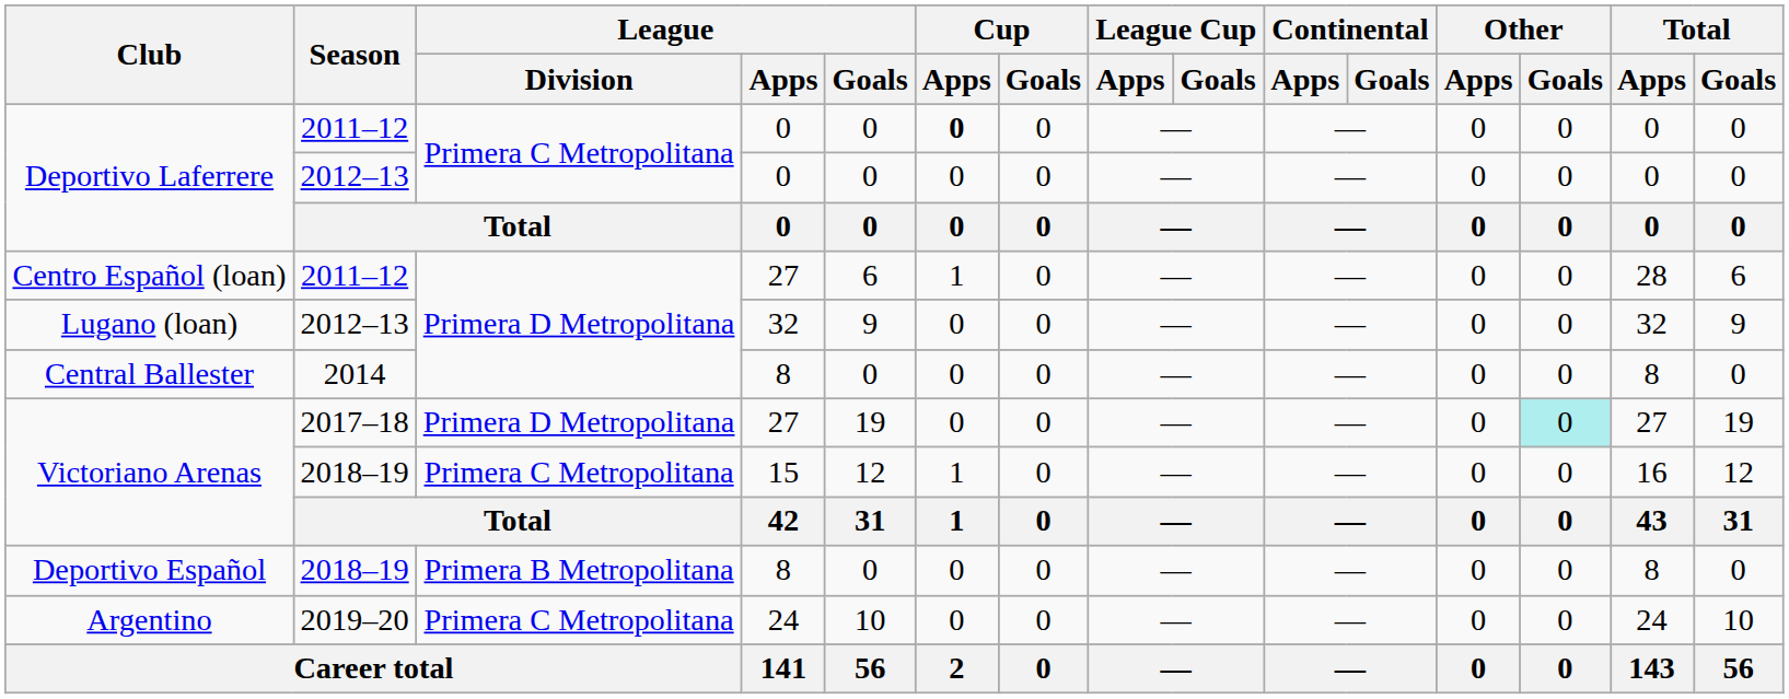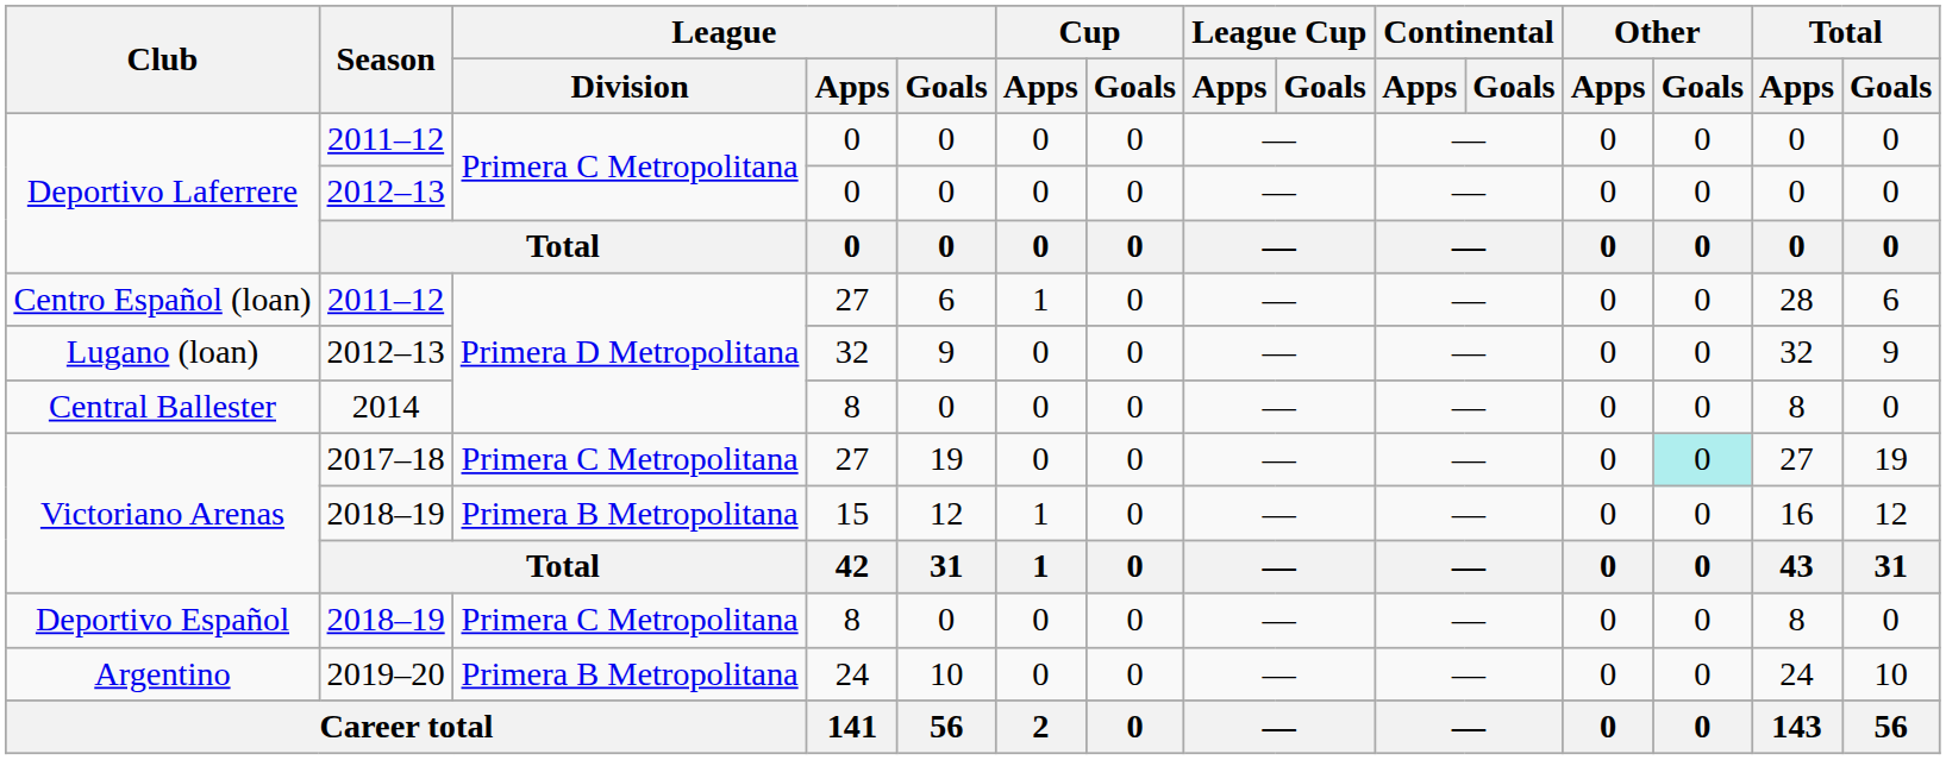Deportivo Laferrere / 2011–12 | Cup / Apps: bold -> normal
Victoriano Arenas / 2017–18 | League / Division: Primera D Metropolitana -> Primera C Metropolitana
Victoriano Arenas / 2018–19 | League / Division: Primera C Metropolitana -> Primera B Metropolitana
Deportivo Español | League / Division: Primera B Metropolitana -> Primera C Metropolitana
Argentino | League / Division: Primera C Metropolitana -> Primera B Metropolitana
